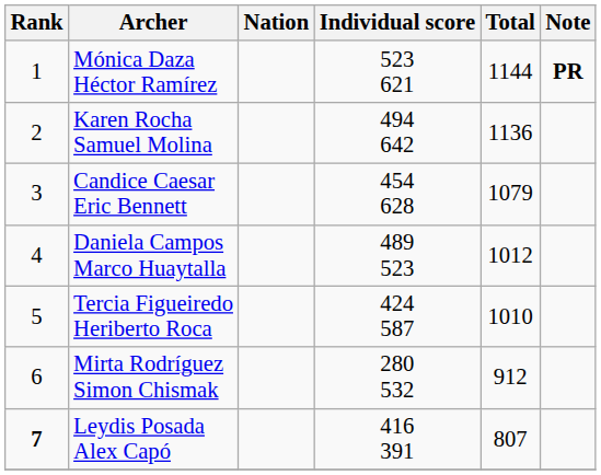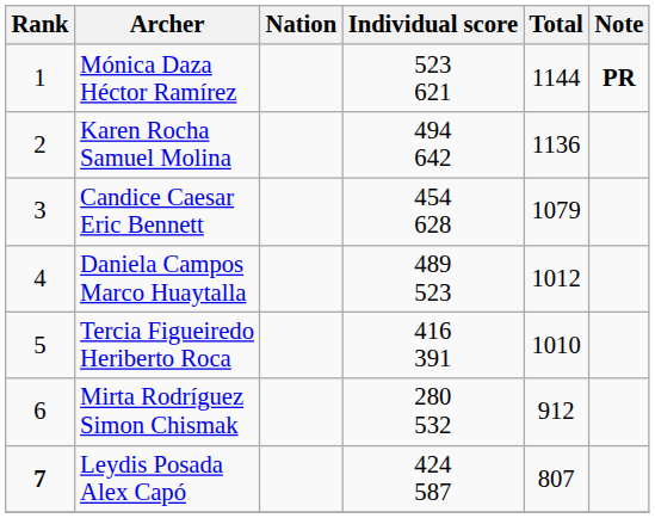Tercia Figueiredo Heriberto Roca | Individual score: 424 587 -> 416 391
Leydis Posada Alex Capó | Individual score: 416 391 -> 424 587
